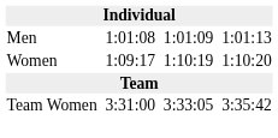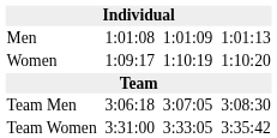+ row: Team Men | 3:06:18 | 3:07:05 | 3:08:30
